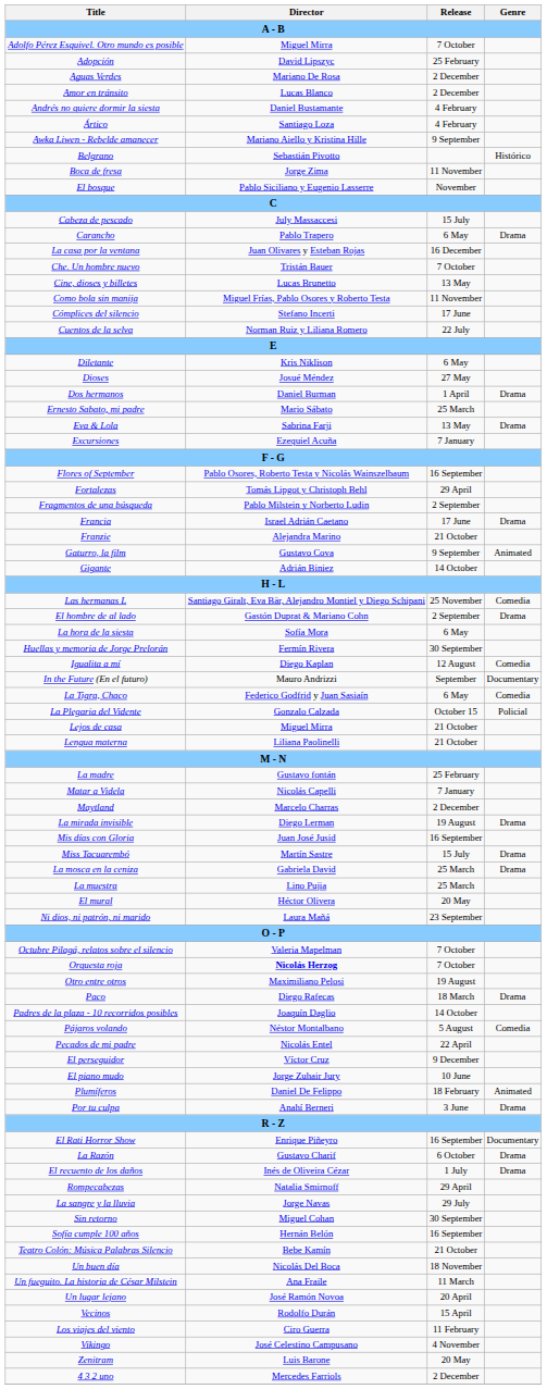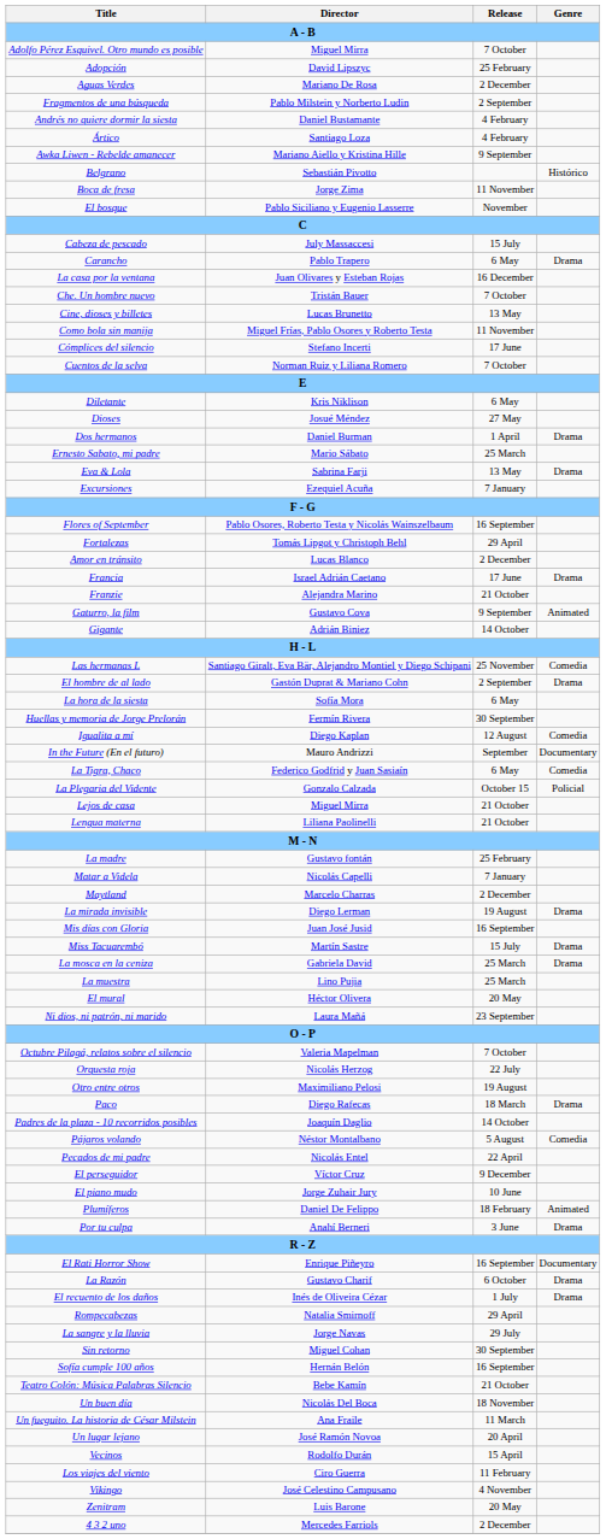rows swapped: Amor en tránsito <-> Fragmentos de una búsqueda
Cuentos de la selva | Release: 22 July -> 7 October
Orquesta roja | Director: bold -> normal
Orquesta roja | Release: 7 October -> 22 July
